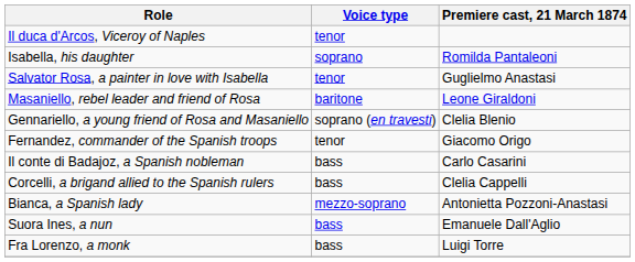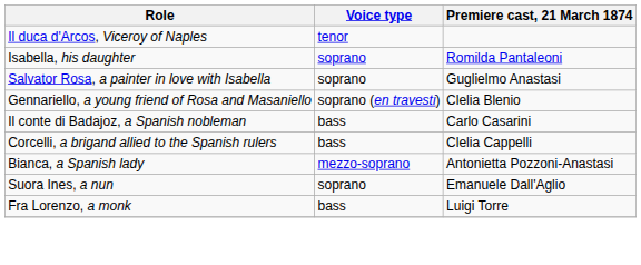Salvator Rosa, a painter in love with Isabella | Voice type: tenor -> soprano
- row: Masaniello, rebel leader and friend of Rosa | baritone | Leone Giraldoni
- row: Fernandez, commander of the Spanish troops | tenor | Giacomo Origo
Suora Ines, a nun | Voice type: bass -> soprano
